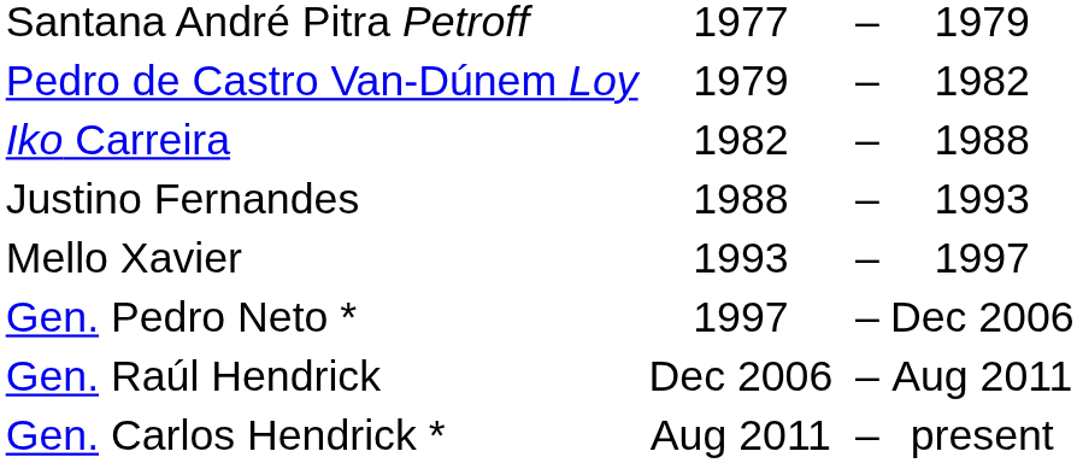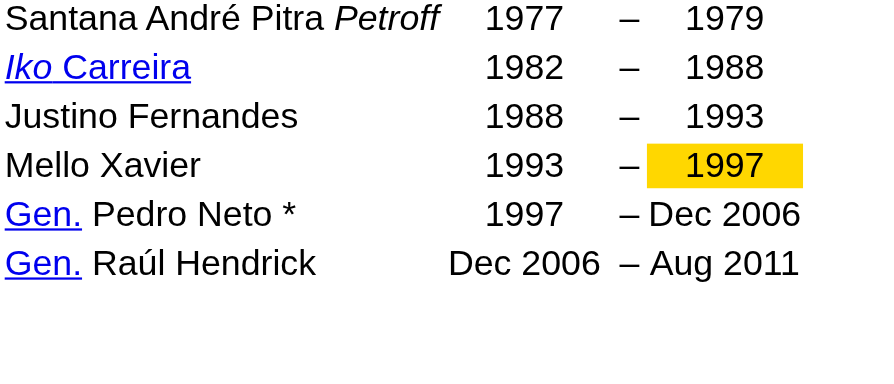- row: Pedro de Castro Van-Dúnem Loy | 1979 | – | 1982
Mello Xavier | column 4: no background -> gold background
- row: Gen. Carlos Hendrick * | Aug 2011 | – | present
